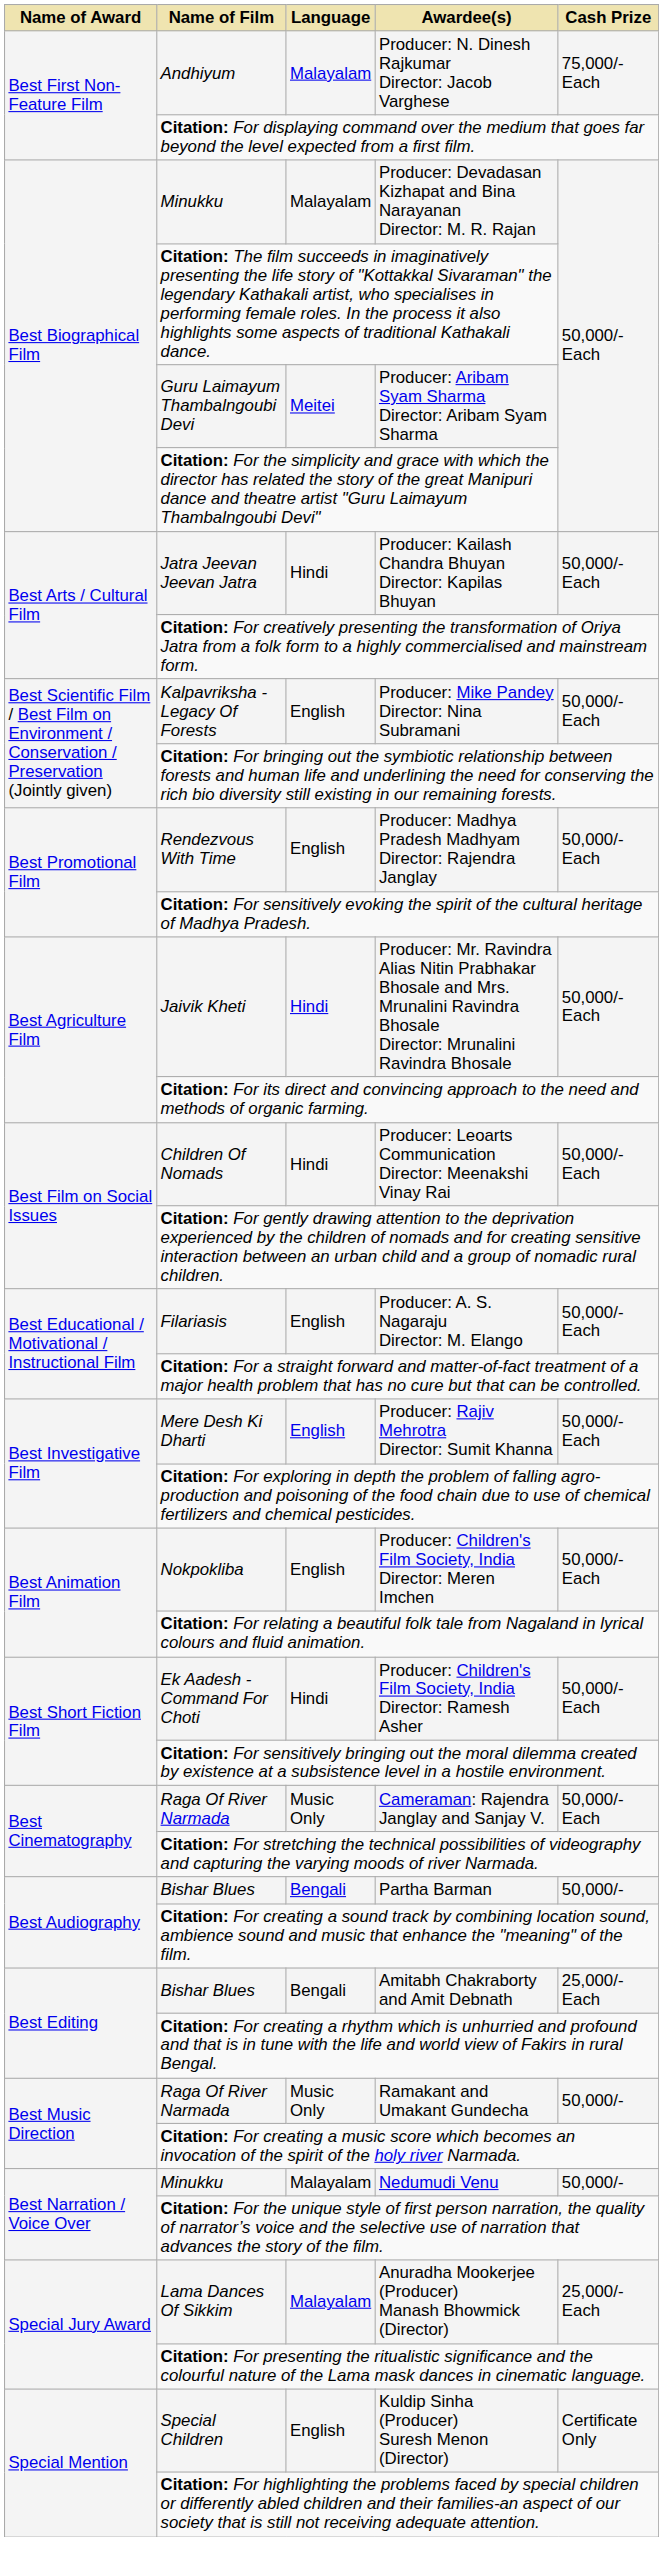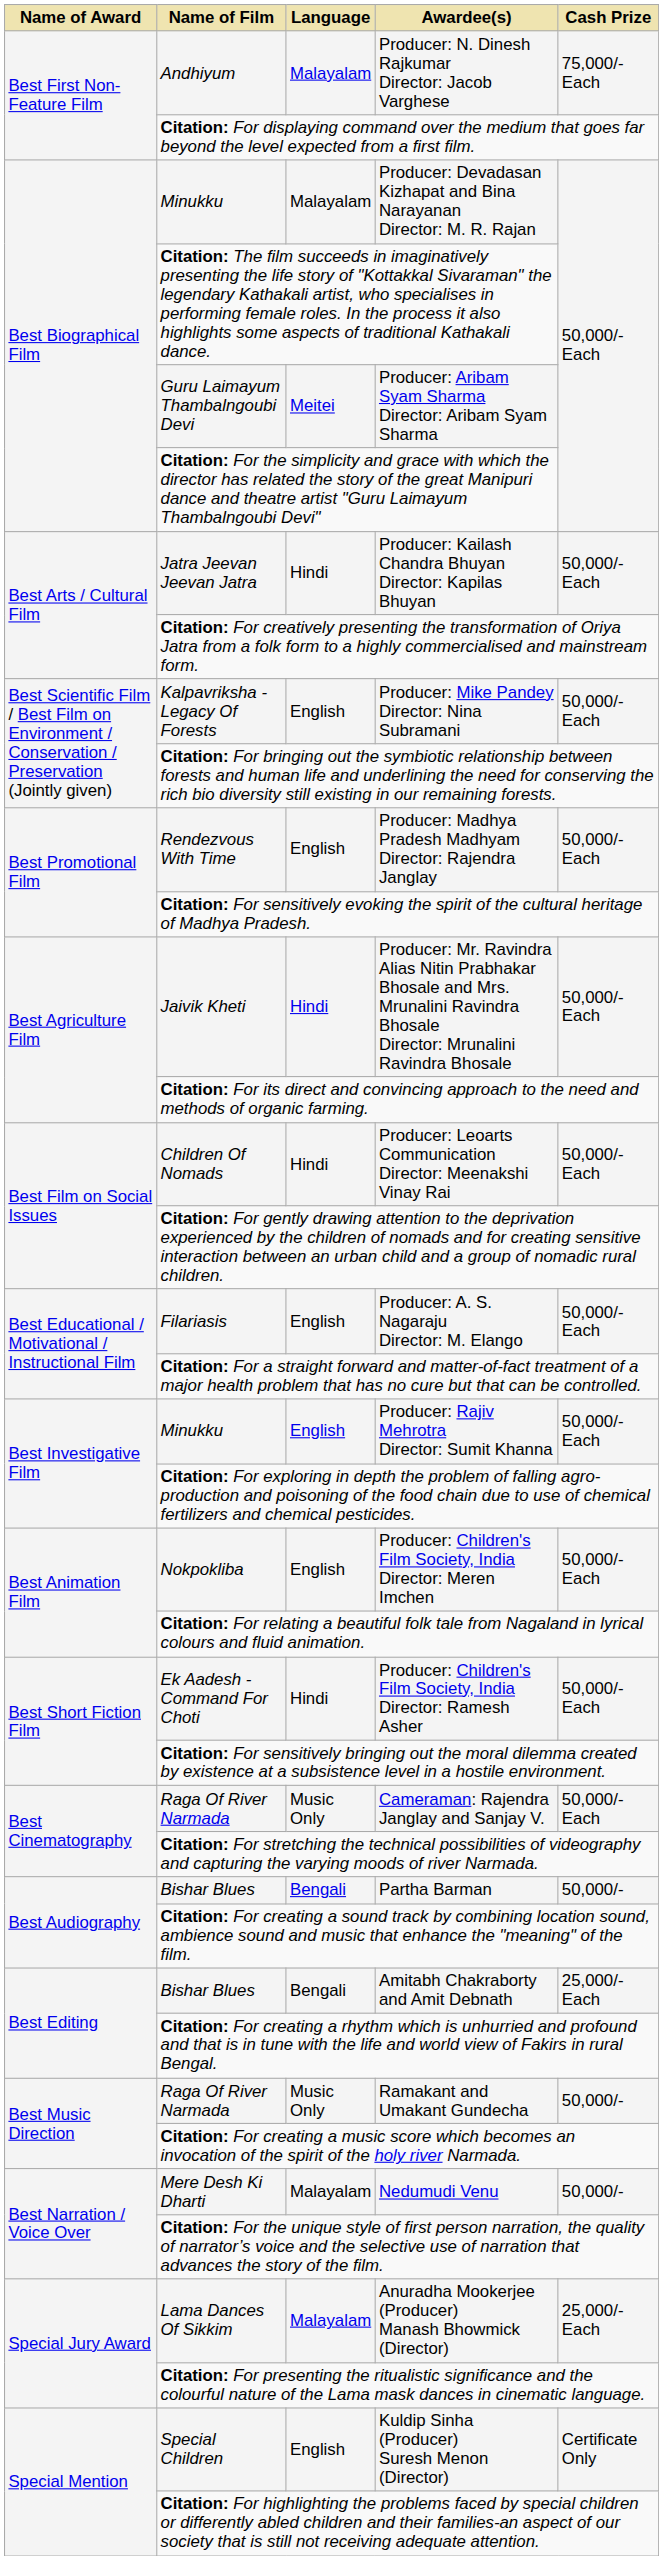Producer: Rajiv Mehrotra Director: Sumit Khanna | Name of Film: Mere Desh Ki Dharti -> Minukku
Nedumudi Venu | Name of Film: Minukku -> Mere Desh Ki Dharti
